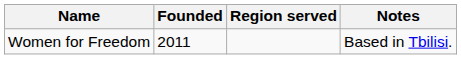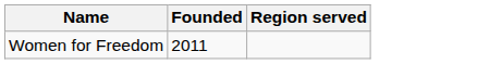- column: Notes | Based in Tbilisi.
